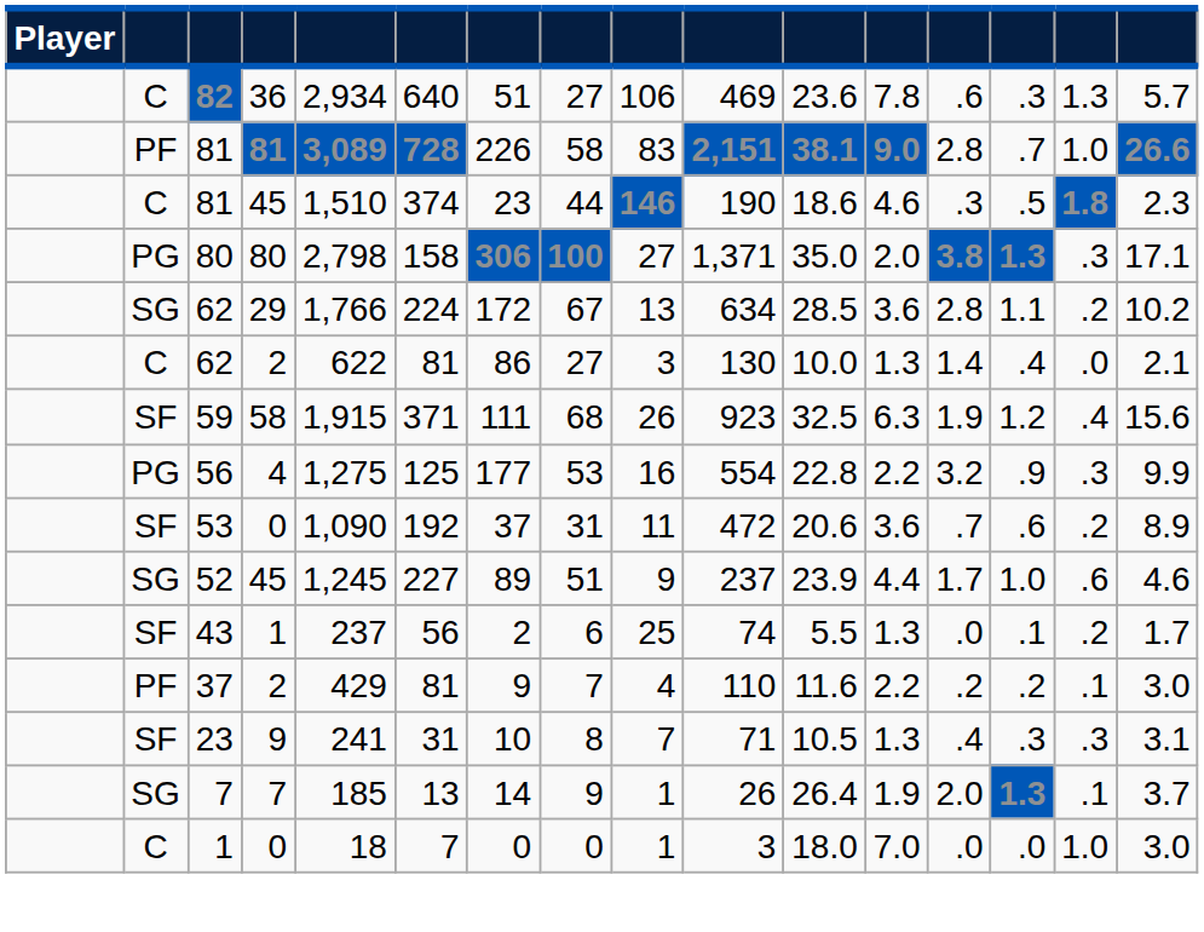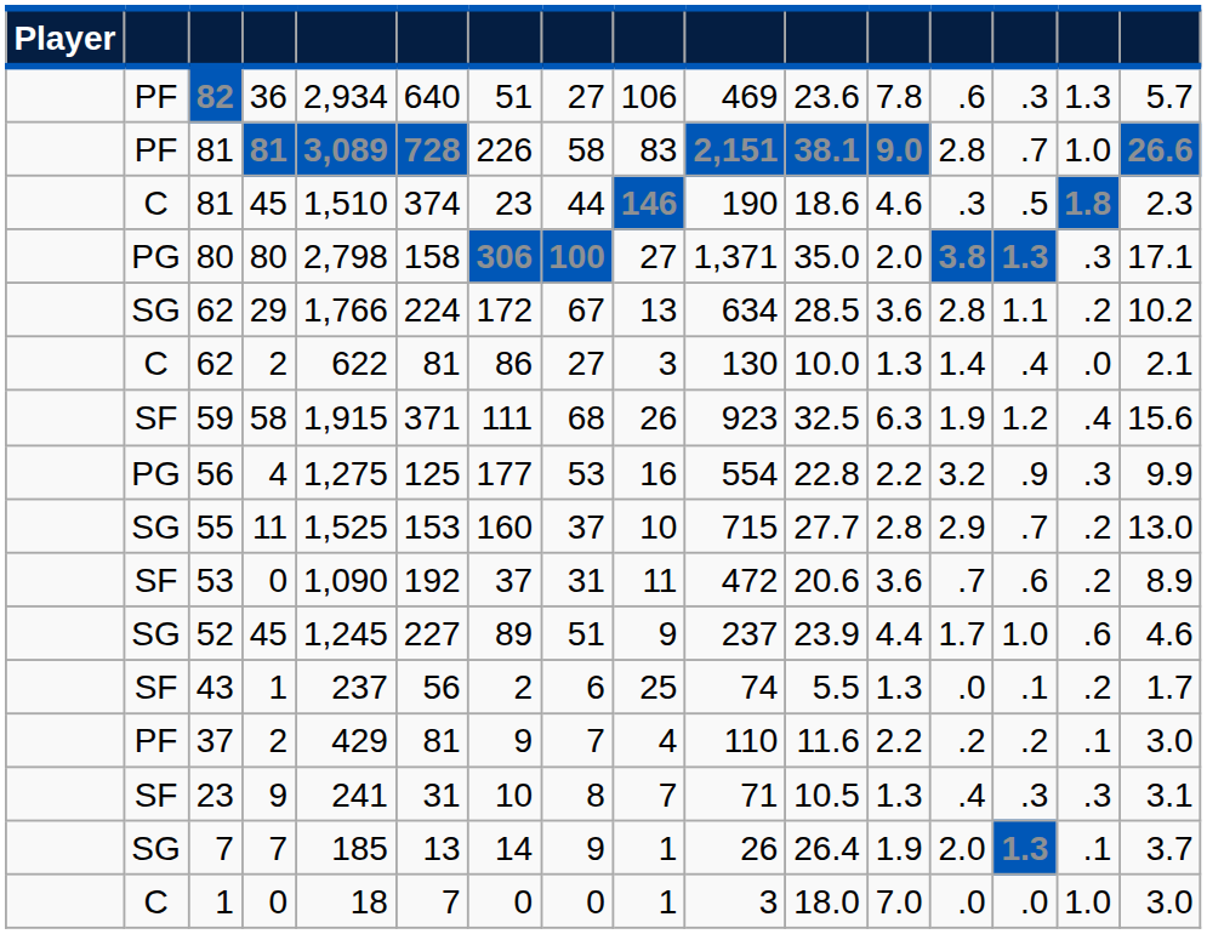82 | column 2: C -> PF
+ row: SG | 55 | 11 | 1,525 | 153 | 160 | 37 | 10 | 715 | 27.7 | 2.8 | 2.9 | .7 | .2 | 13.0
